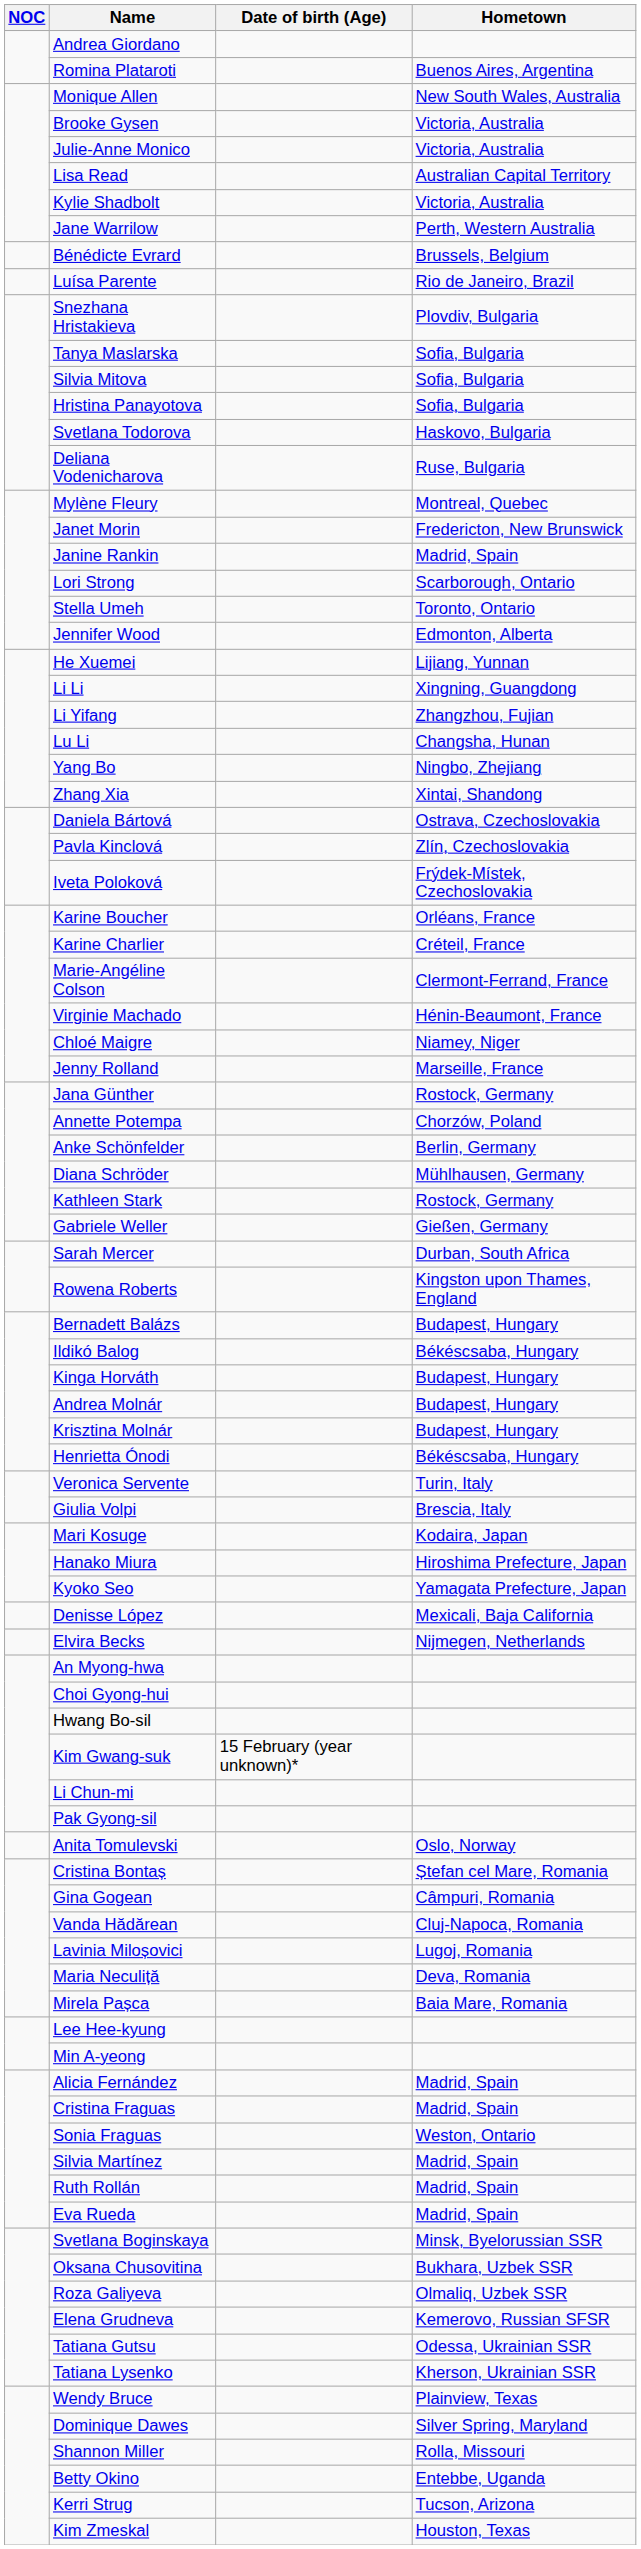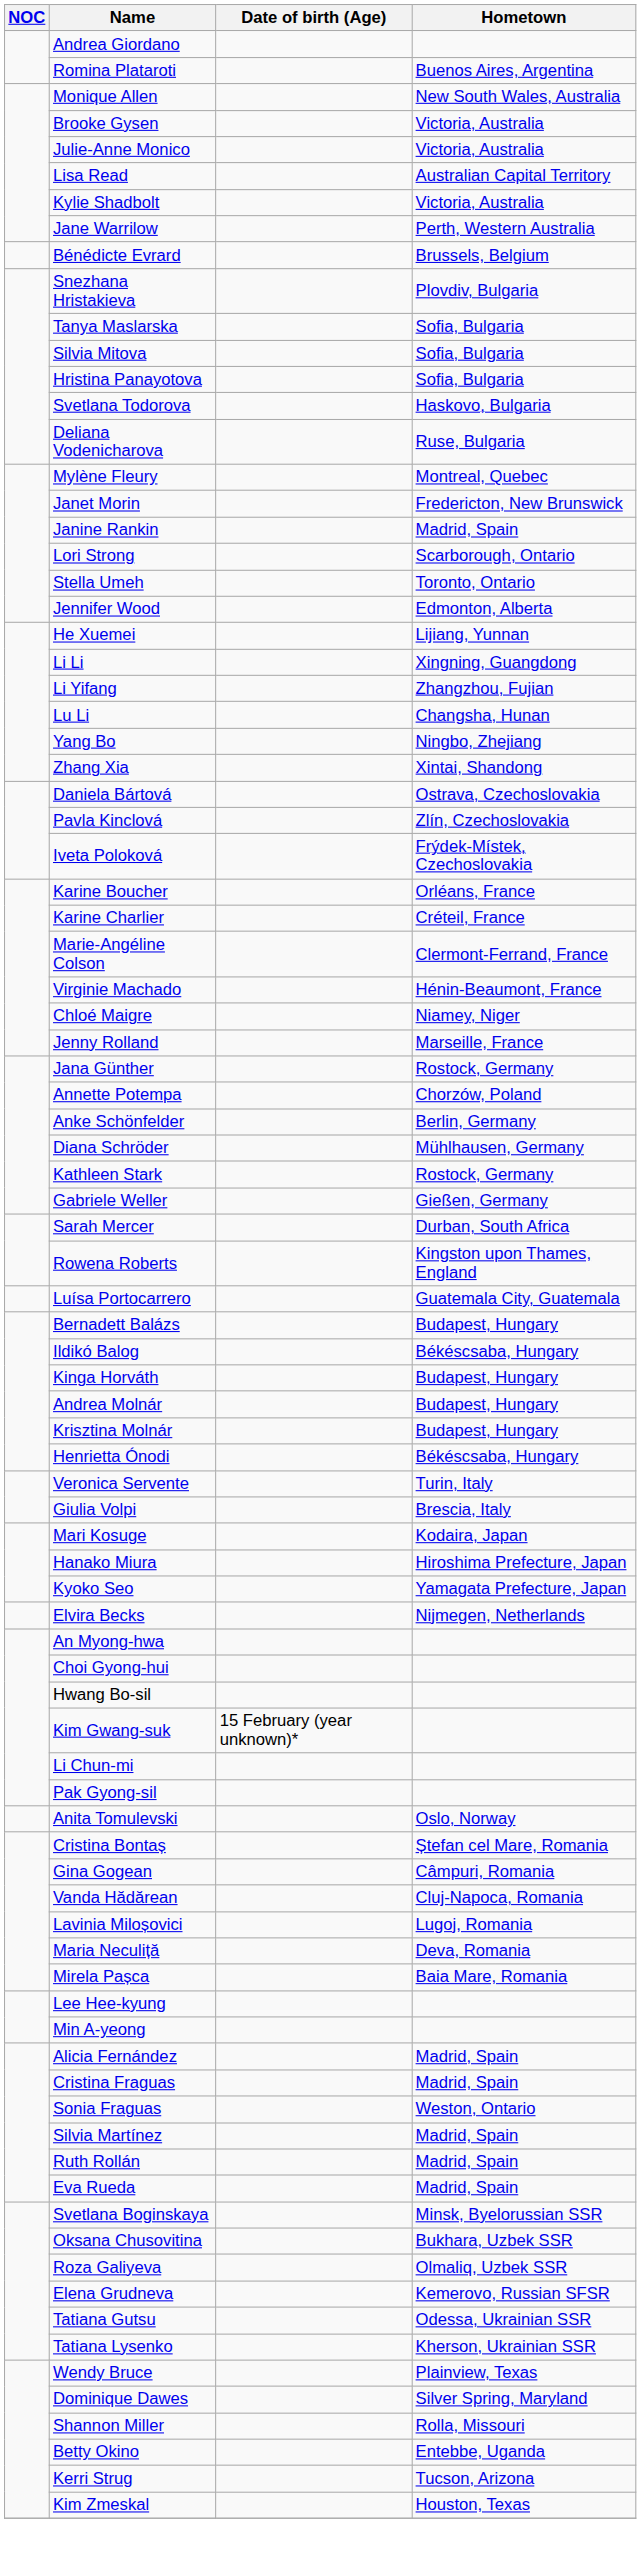- row: Luísa Parente | Rio de Janeiro, Brazil
+ row: Luísa Portocarrero | Guatemala City, Guatemala
- row: Denisse López | Mexicali, Baja California
